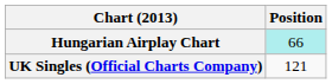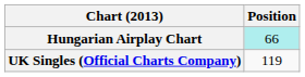UK Singles (Official Charts Company) | Position: 121 -> 119
